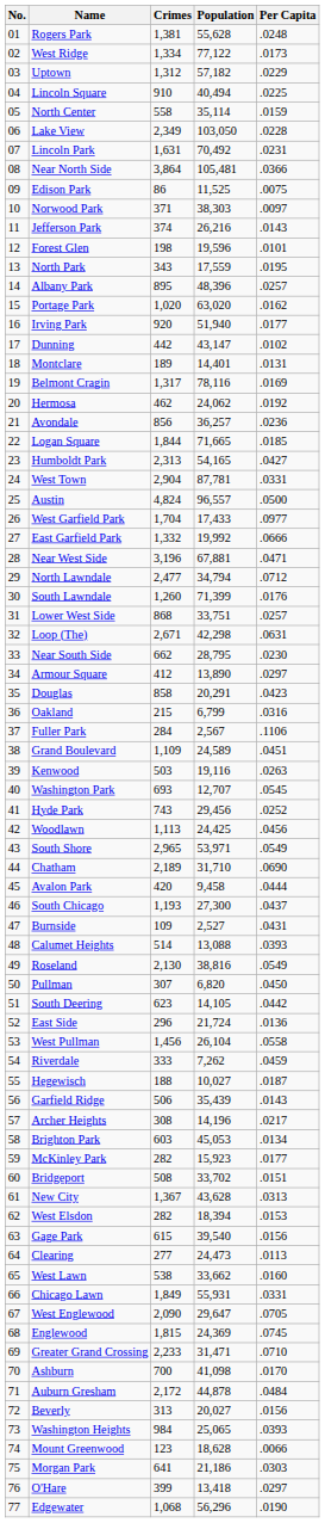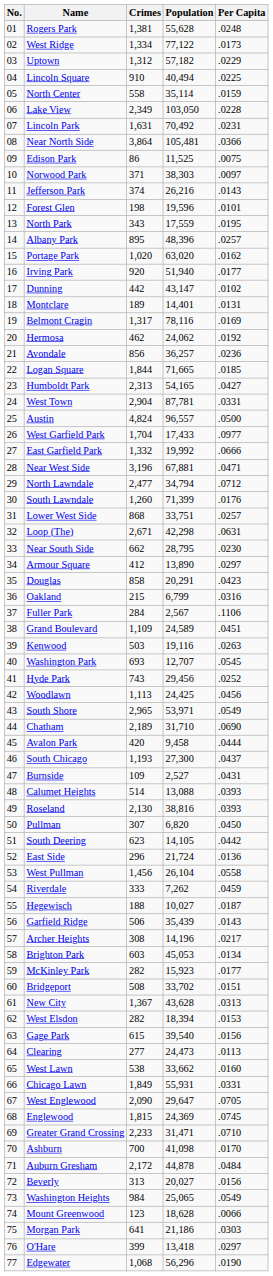Roseland | Per Capita: .0549 -> .0393
Washington Heights | Per Capita: .0393 -> .0549
